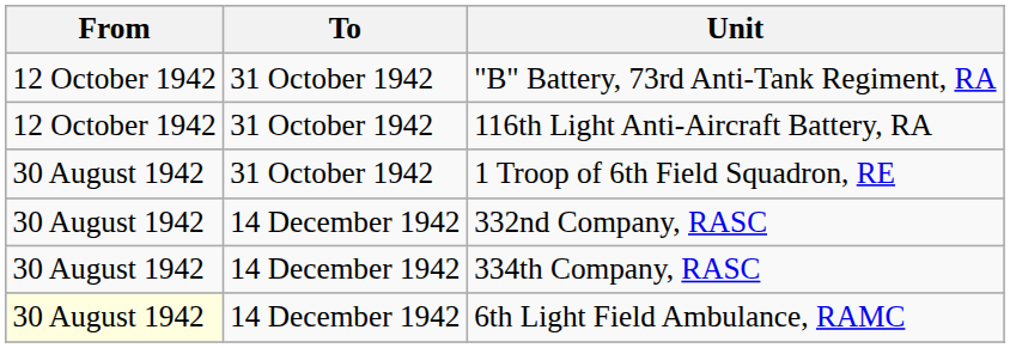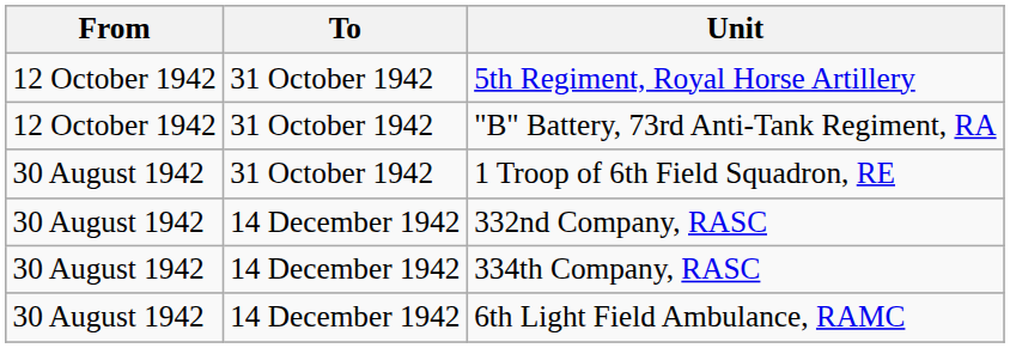+ row: 12 October 1942 | 31 October 1942 | 5th Regiment, Royal Horse Artillery
- row: 12 October 1942 | 31 October 1942 | 116th Light Anti-Aircraft Battery, RA
6th Light Field Ambulance, RAMC | From: lightyellow background -> no background
